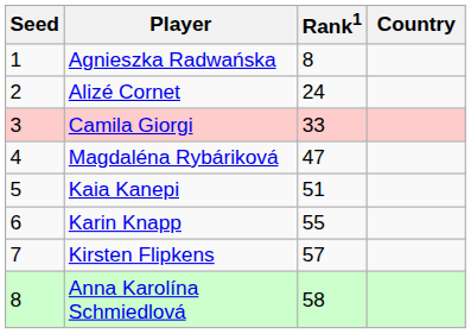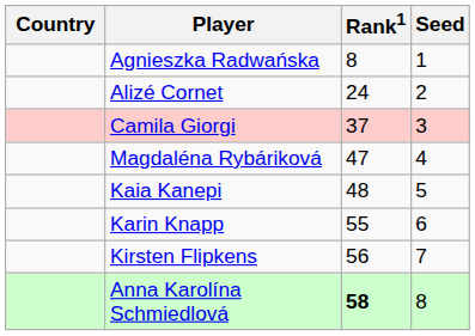columns swapped: Country <-> Seed
Camila Giorgi | Rank1: 33 -> 37
Kaia Kanepi | Rank1: 51 -> 48
Kirsten Flipkens | Rank1: 57 -> 56
Anna Karolína Schmiedlová | Rank1: normal -> bold
